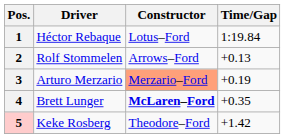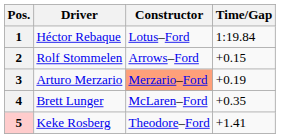2 | Time/Gap: +0.13 -> +0.15
4 | Constructor: bold -> normal
5 | Time/Gap: +1.42 -> +1.41
